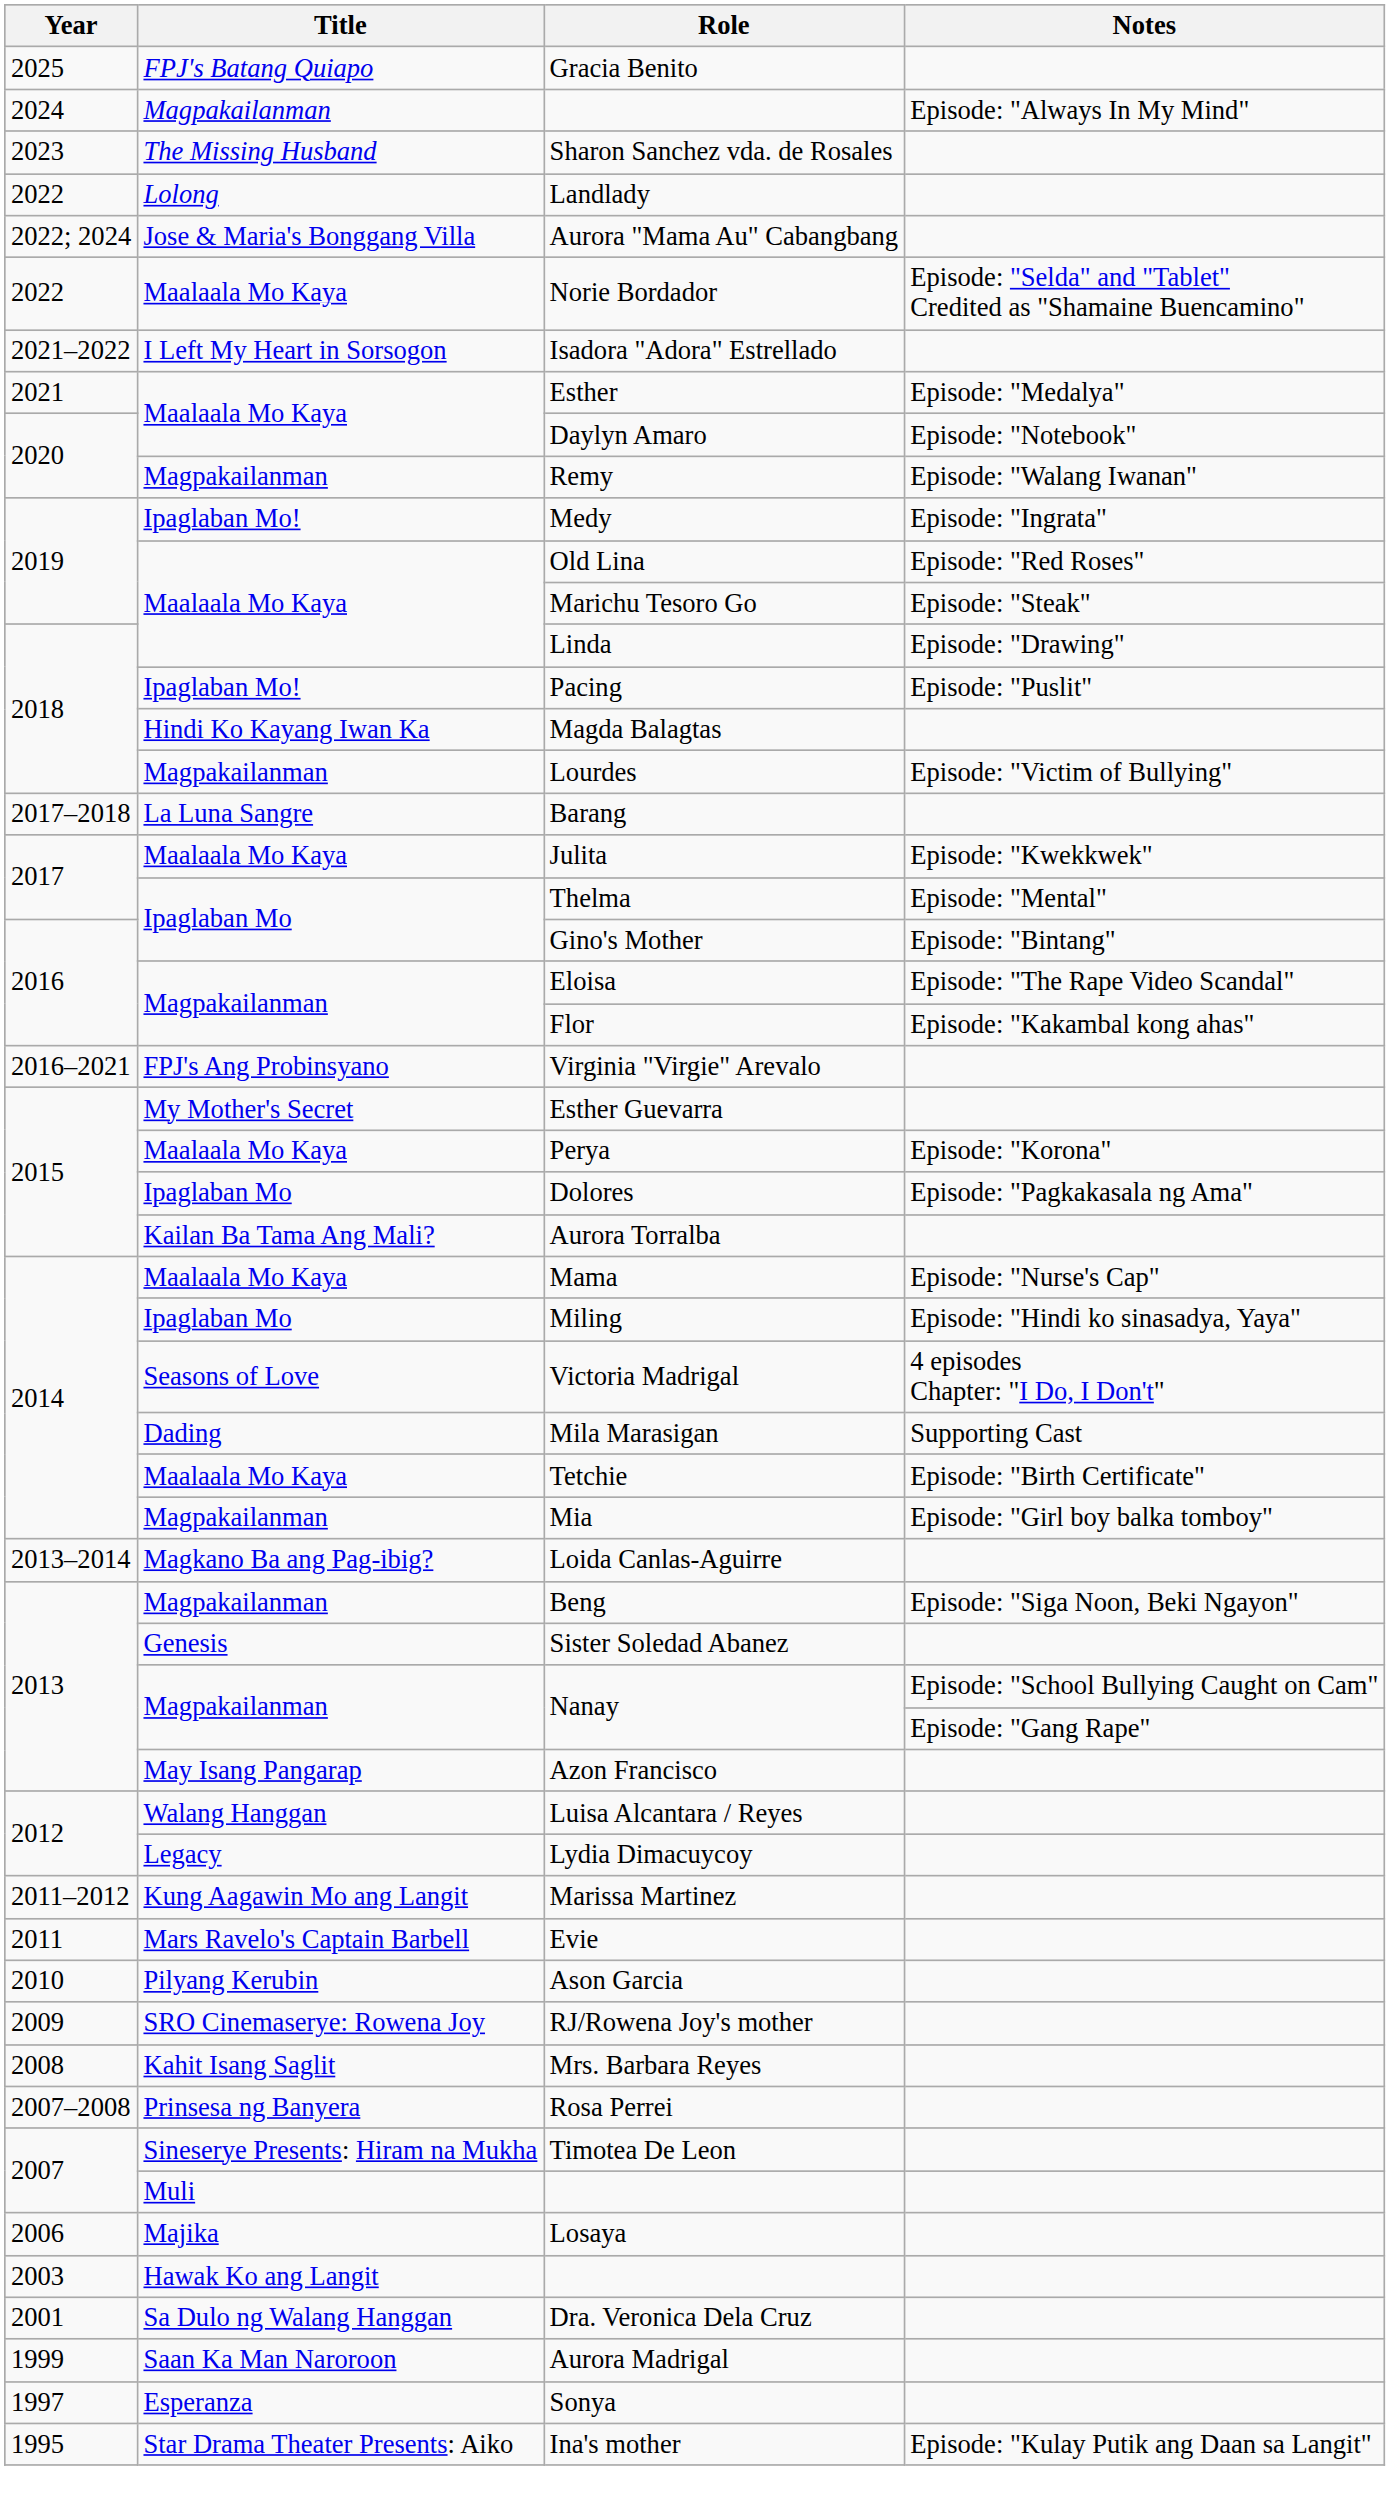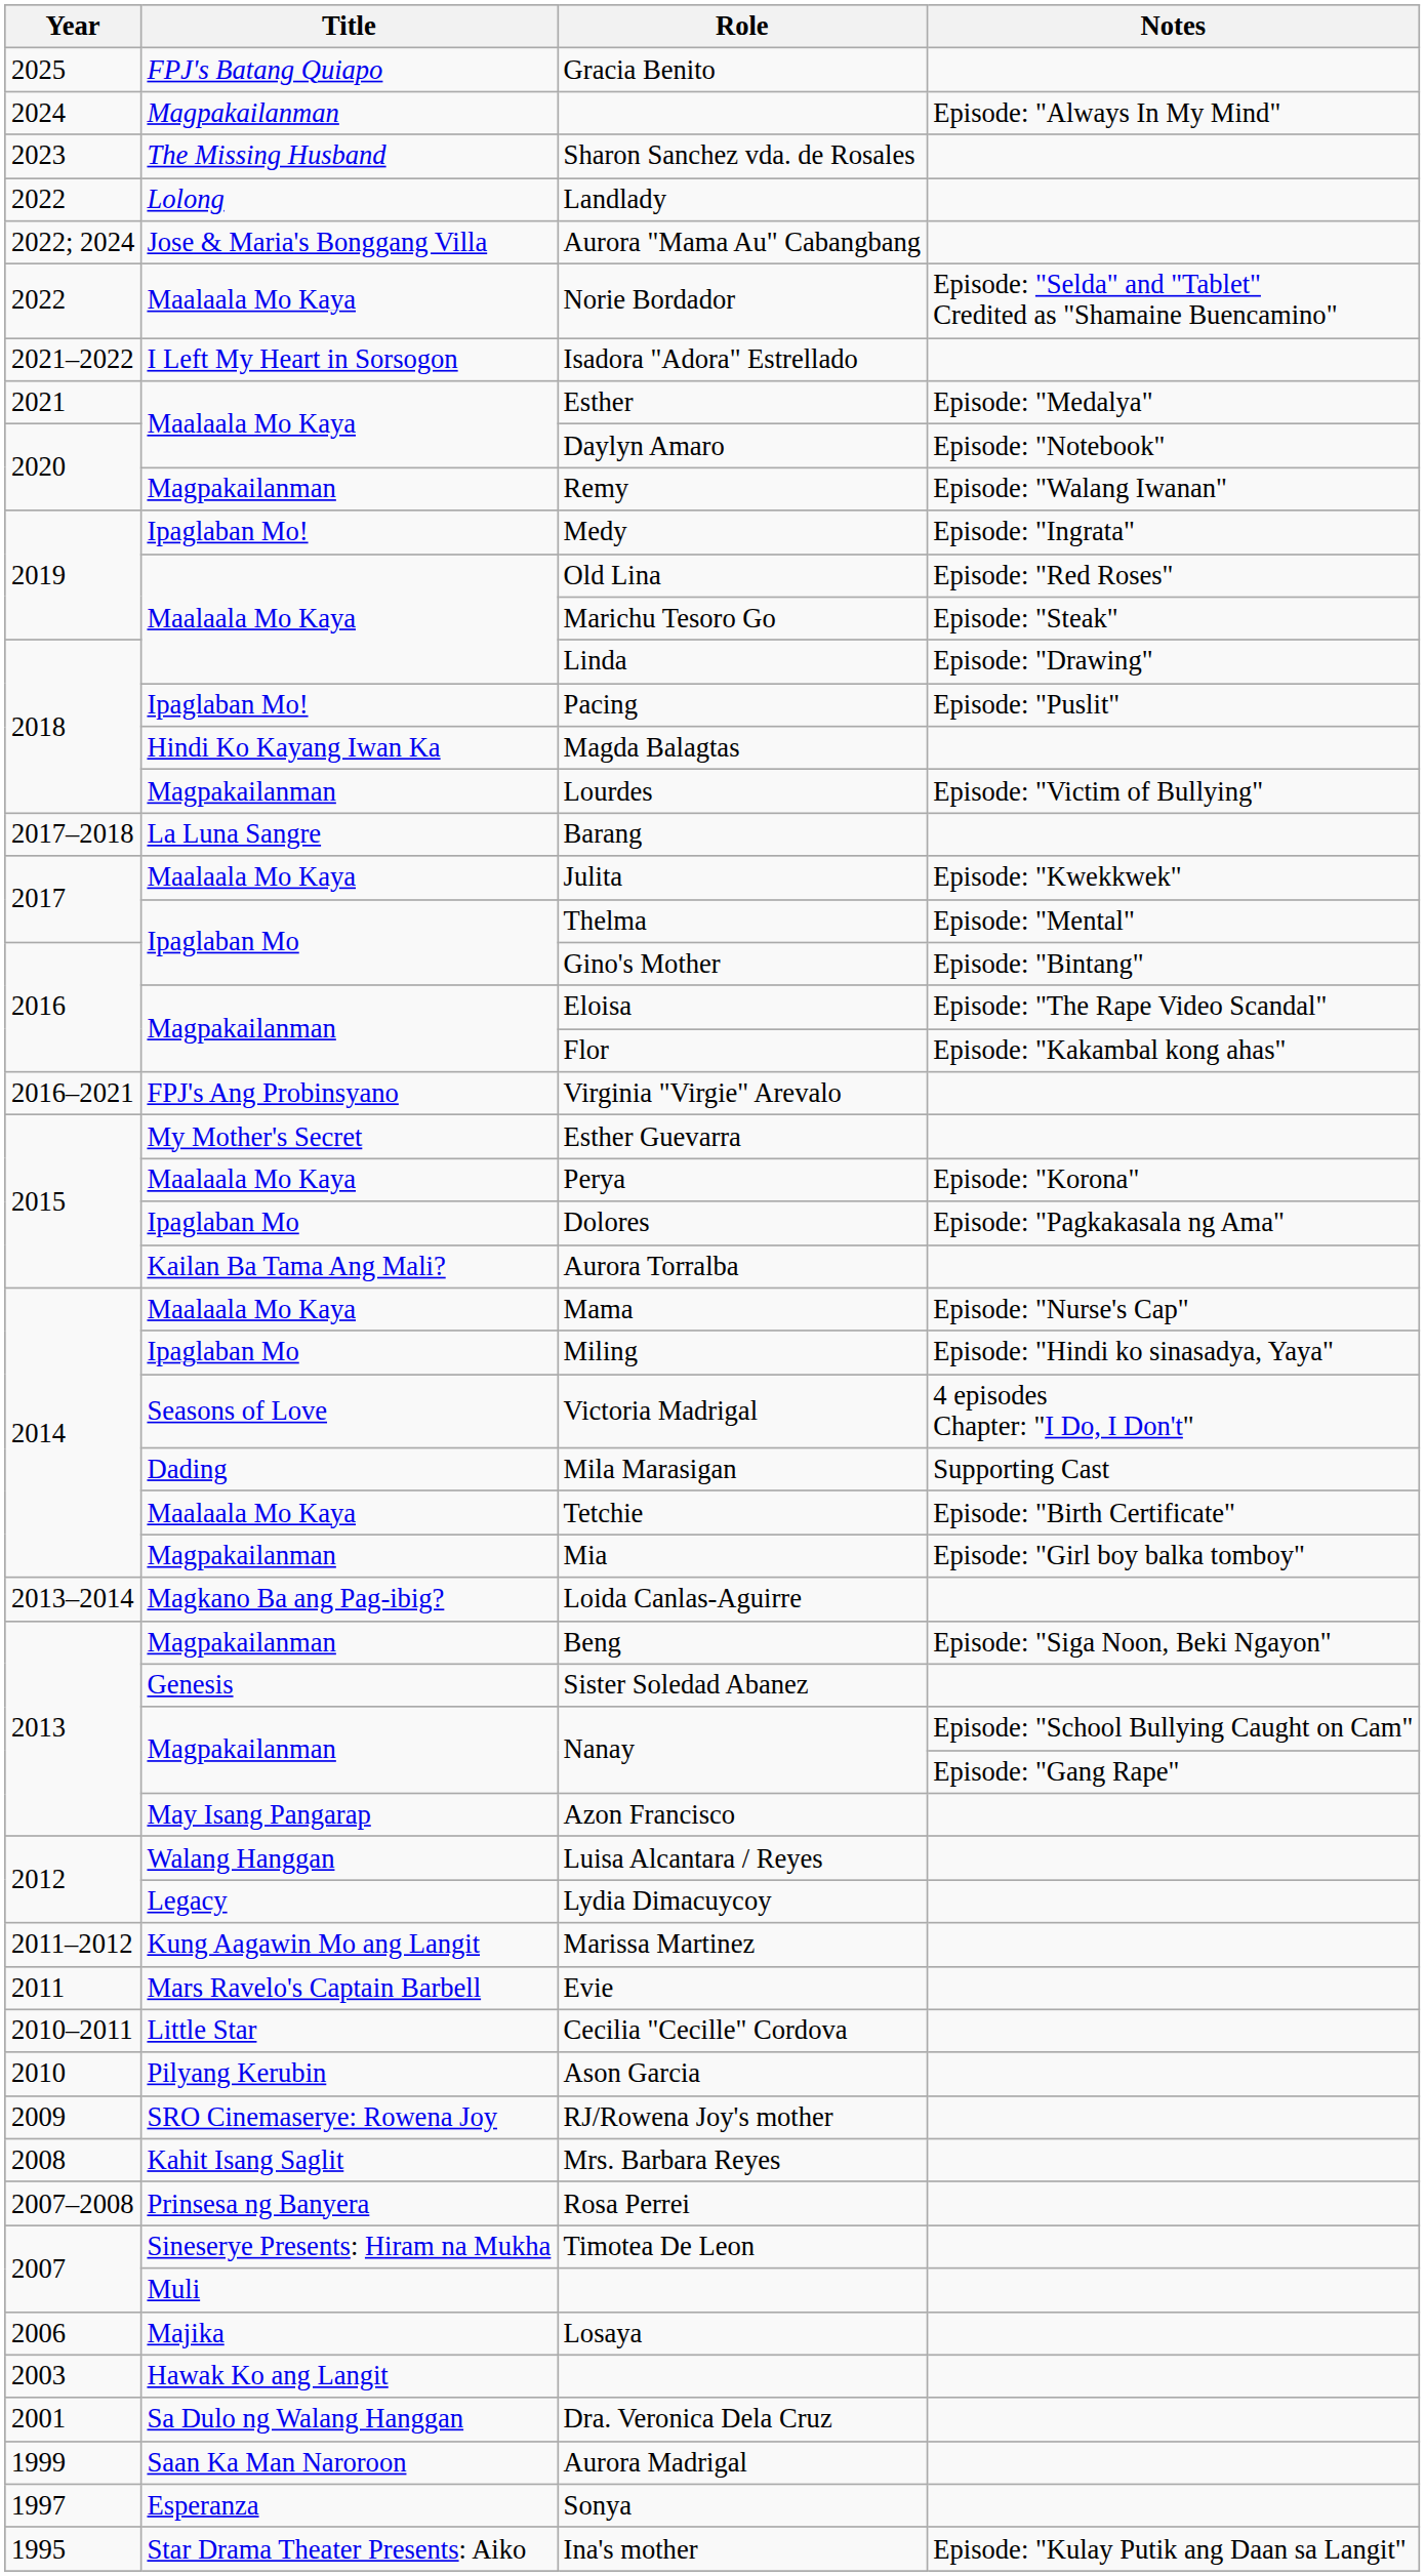+ row: 2010–2011 | Little Star | Cecilia "Cecille" Cordova
